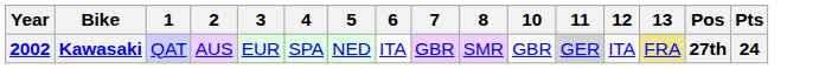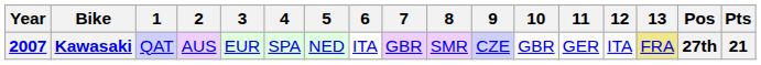+ column: 9 | CZE
Kawasaki | Year: 2002 -> 2007
Kawasaki | 11: lightgrey background -> no background
Kawasaki | Pts: 24 -> 21
